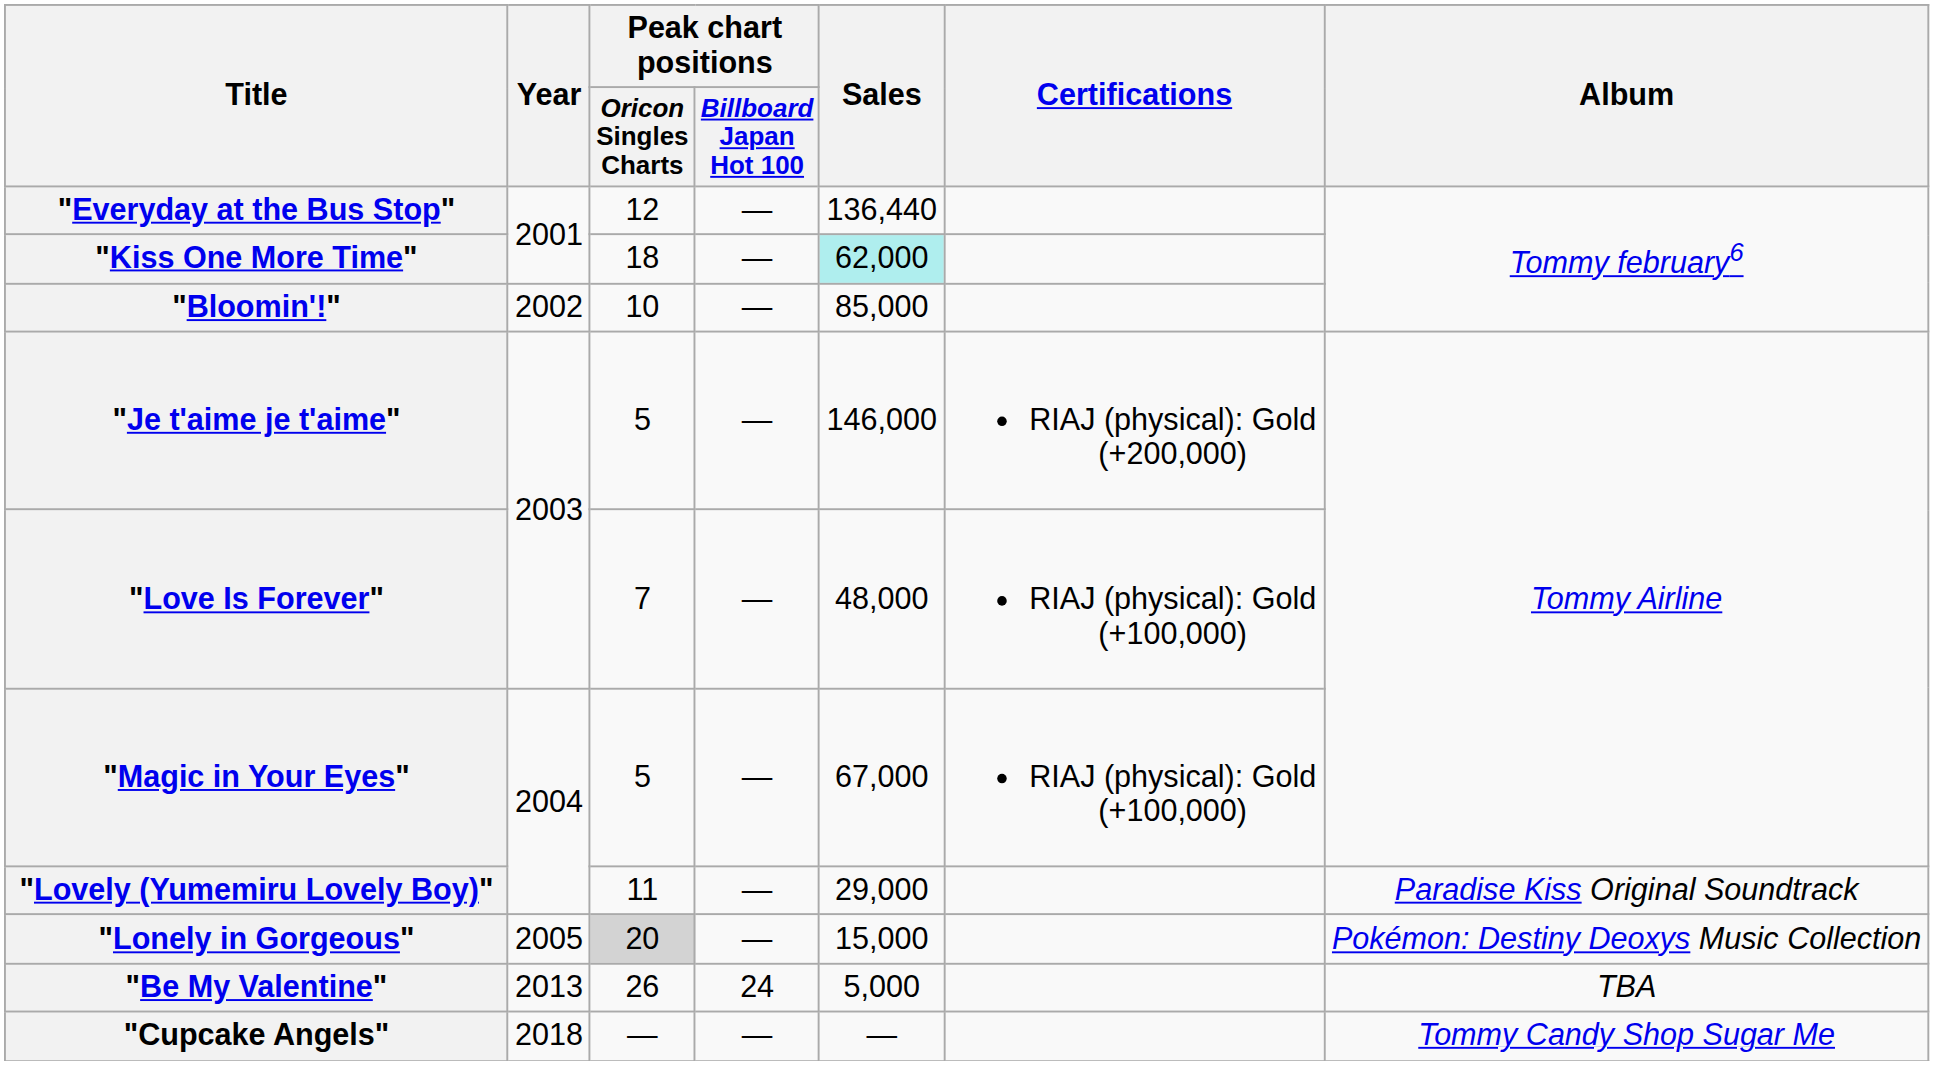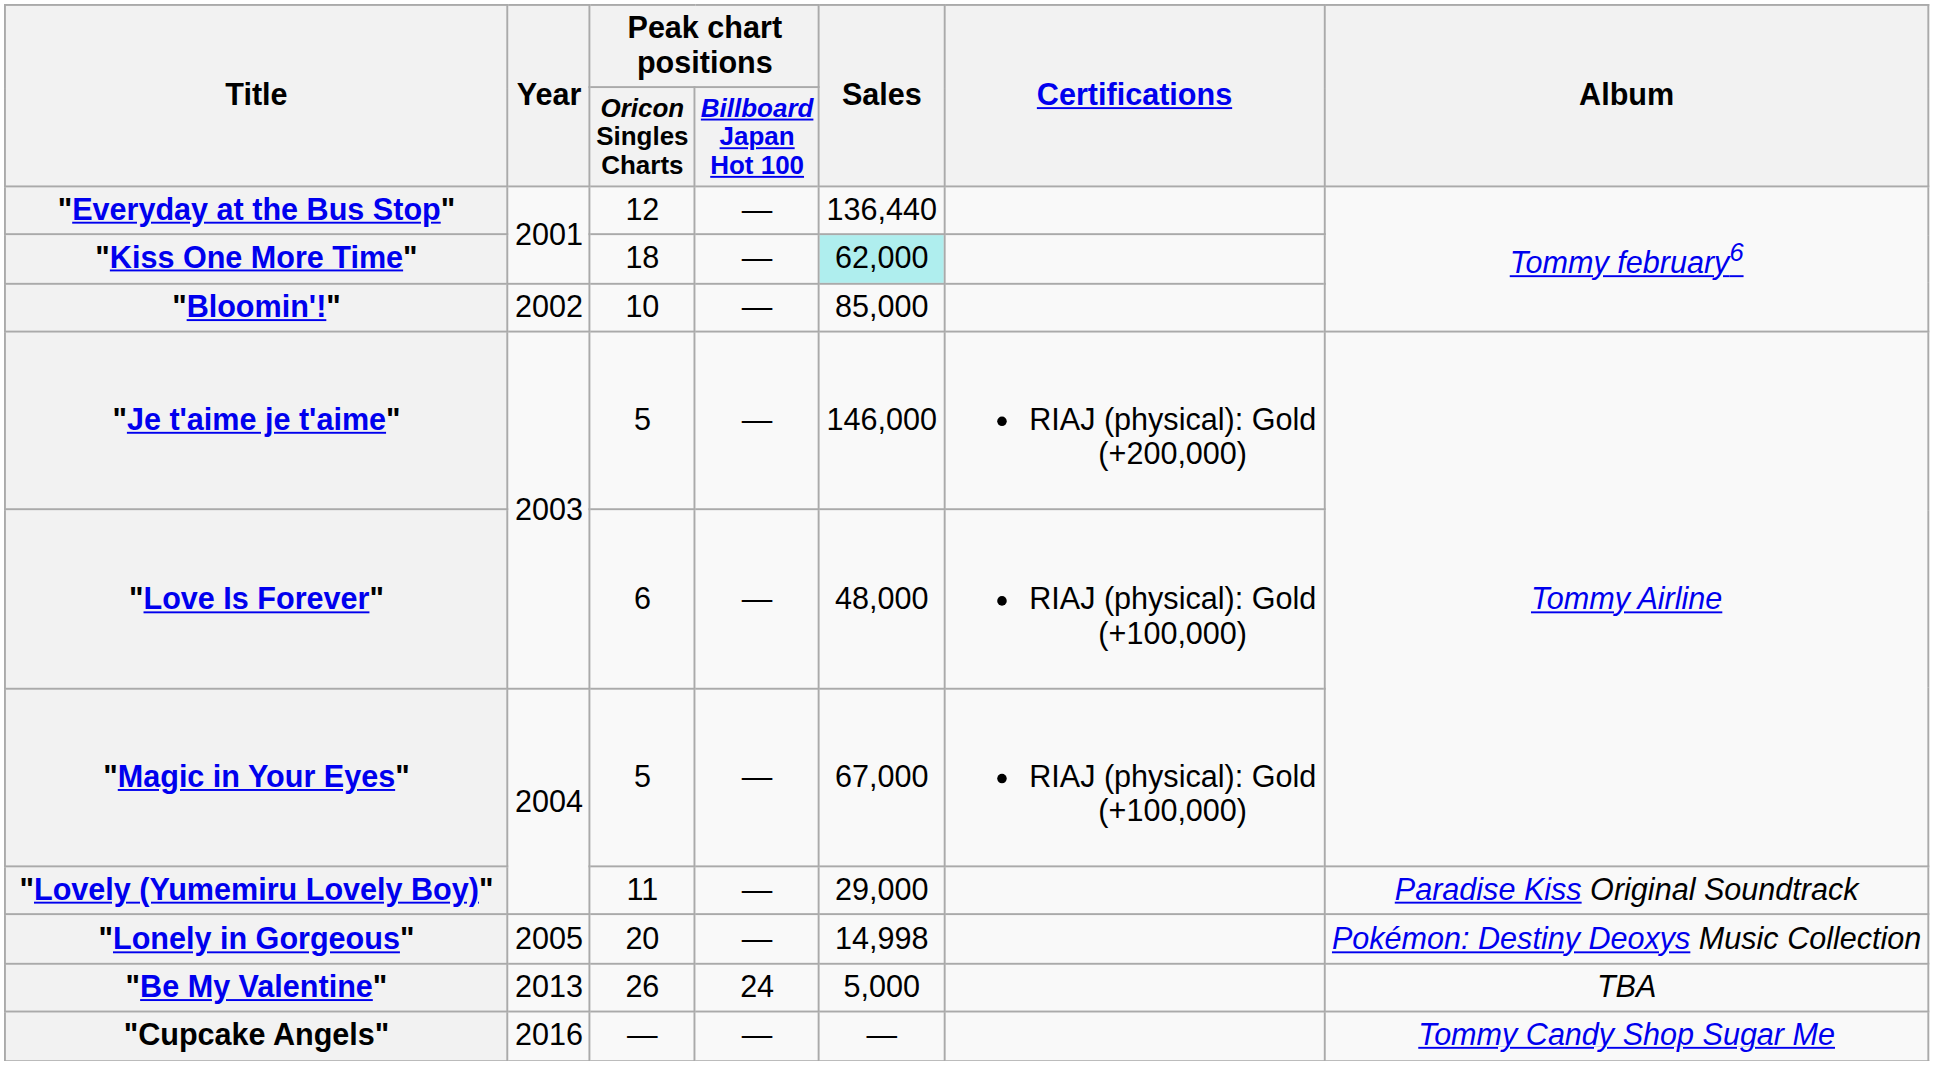"Love Is Forever" | Peak chart positions / Oricon Singles Charts: 7 -> 6
"Lonely in Gorgeous" | Peak chart positions / Oricon Singles Charts: lightgrey background -> no background
"Lonely in Gorgeous" | Sales: 15,000 -> 14,998
"Cupcake Angels" | Year: 2018 -> 2016
